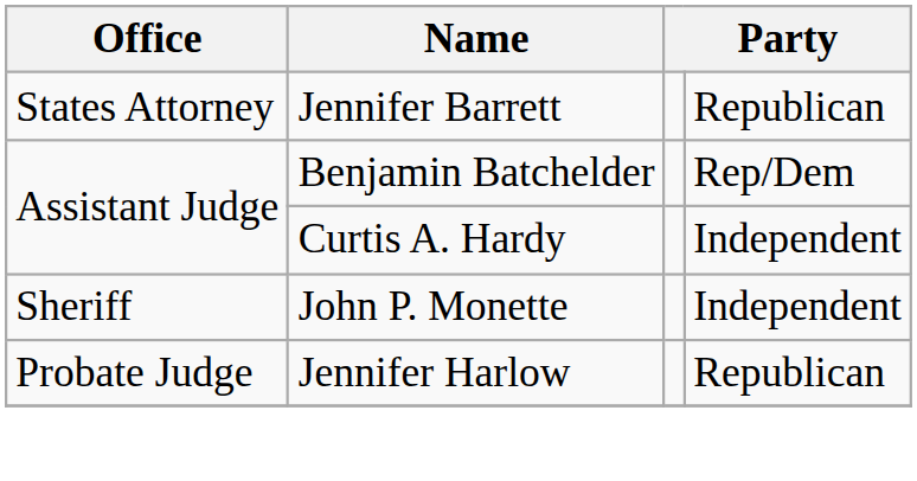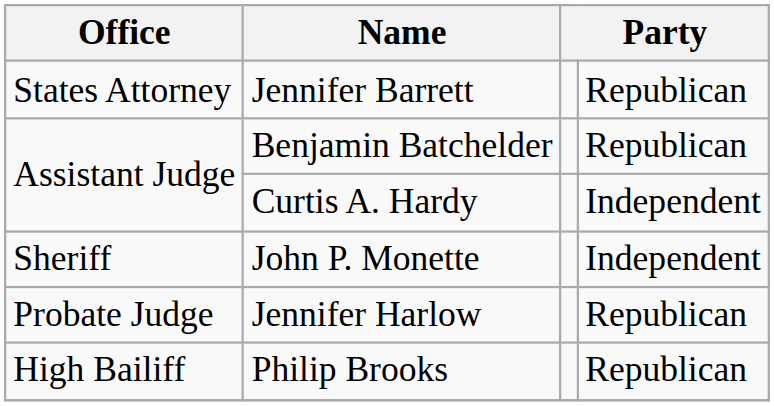Benjamin Batchelder | column 4: Rep/Dem -> Republican
+ row: High Bailiff | Philip Brooks | Republican
